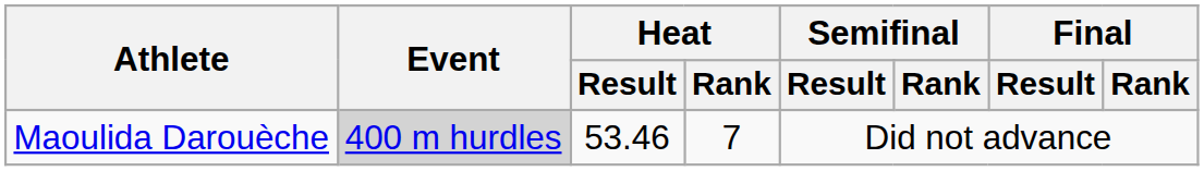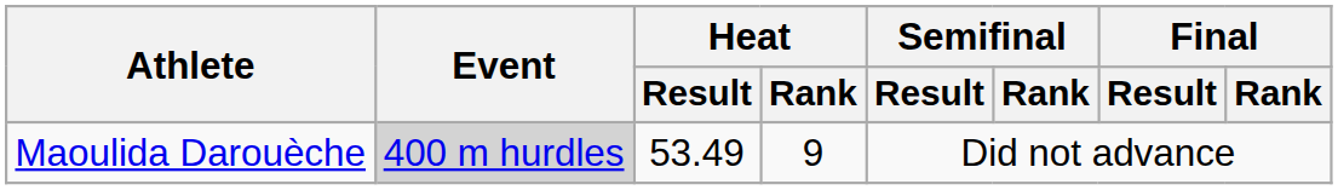Maoulida Darouèche | Heat / Result: 53.46 -> 53.49
Maoulida Darouèche | Heat / Rank: 7 -> 9
